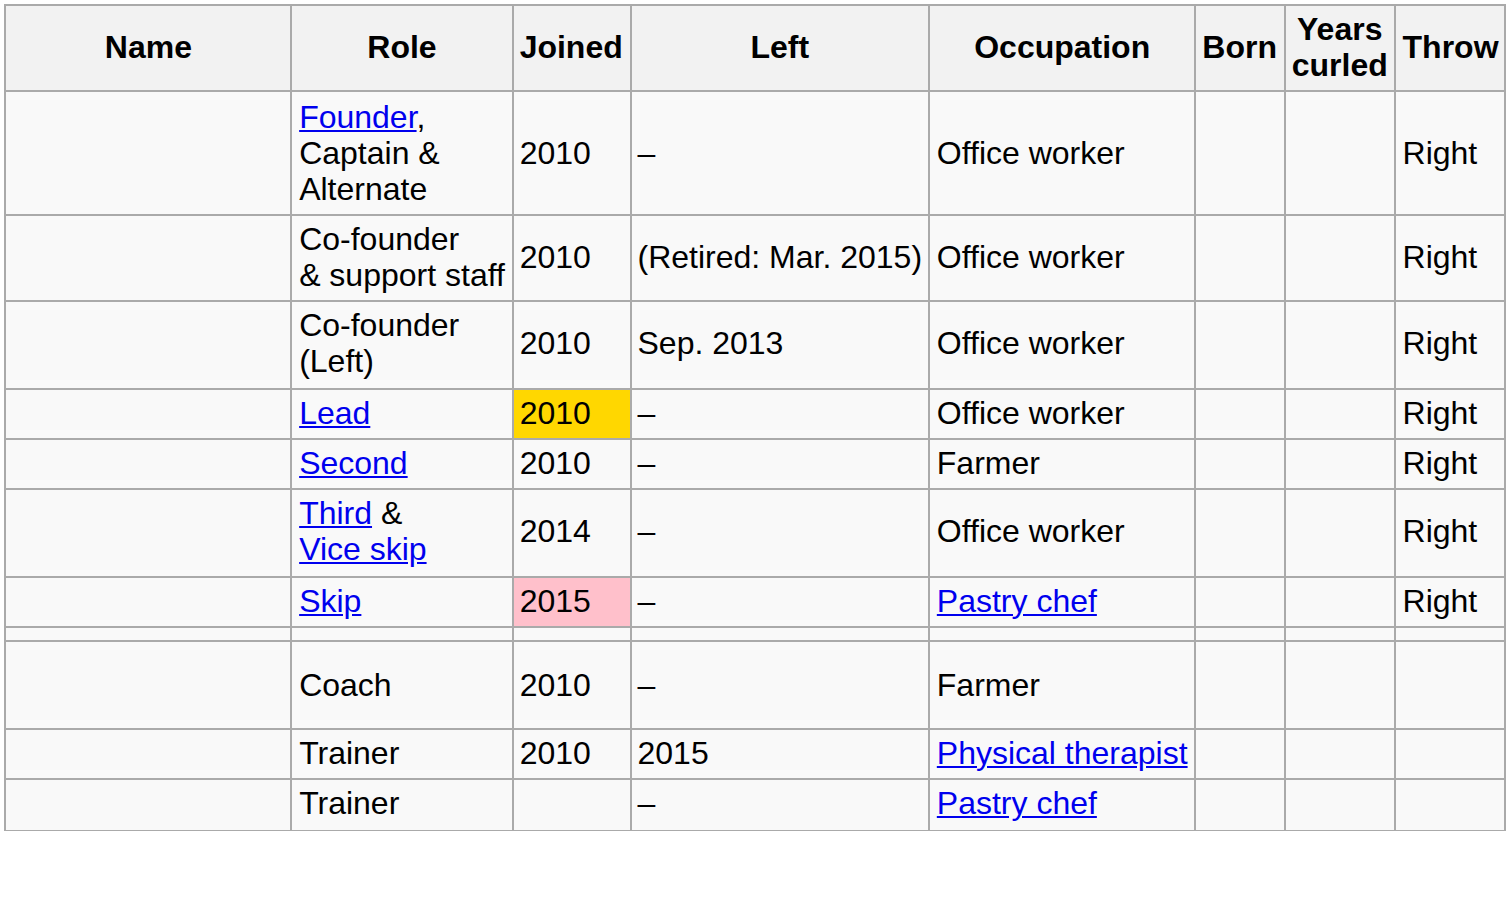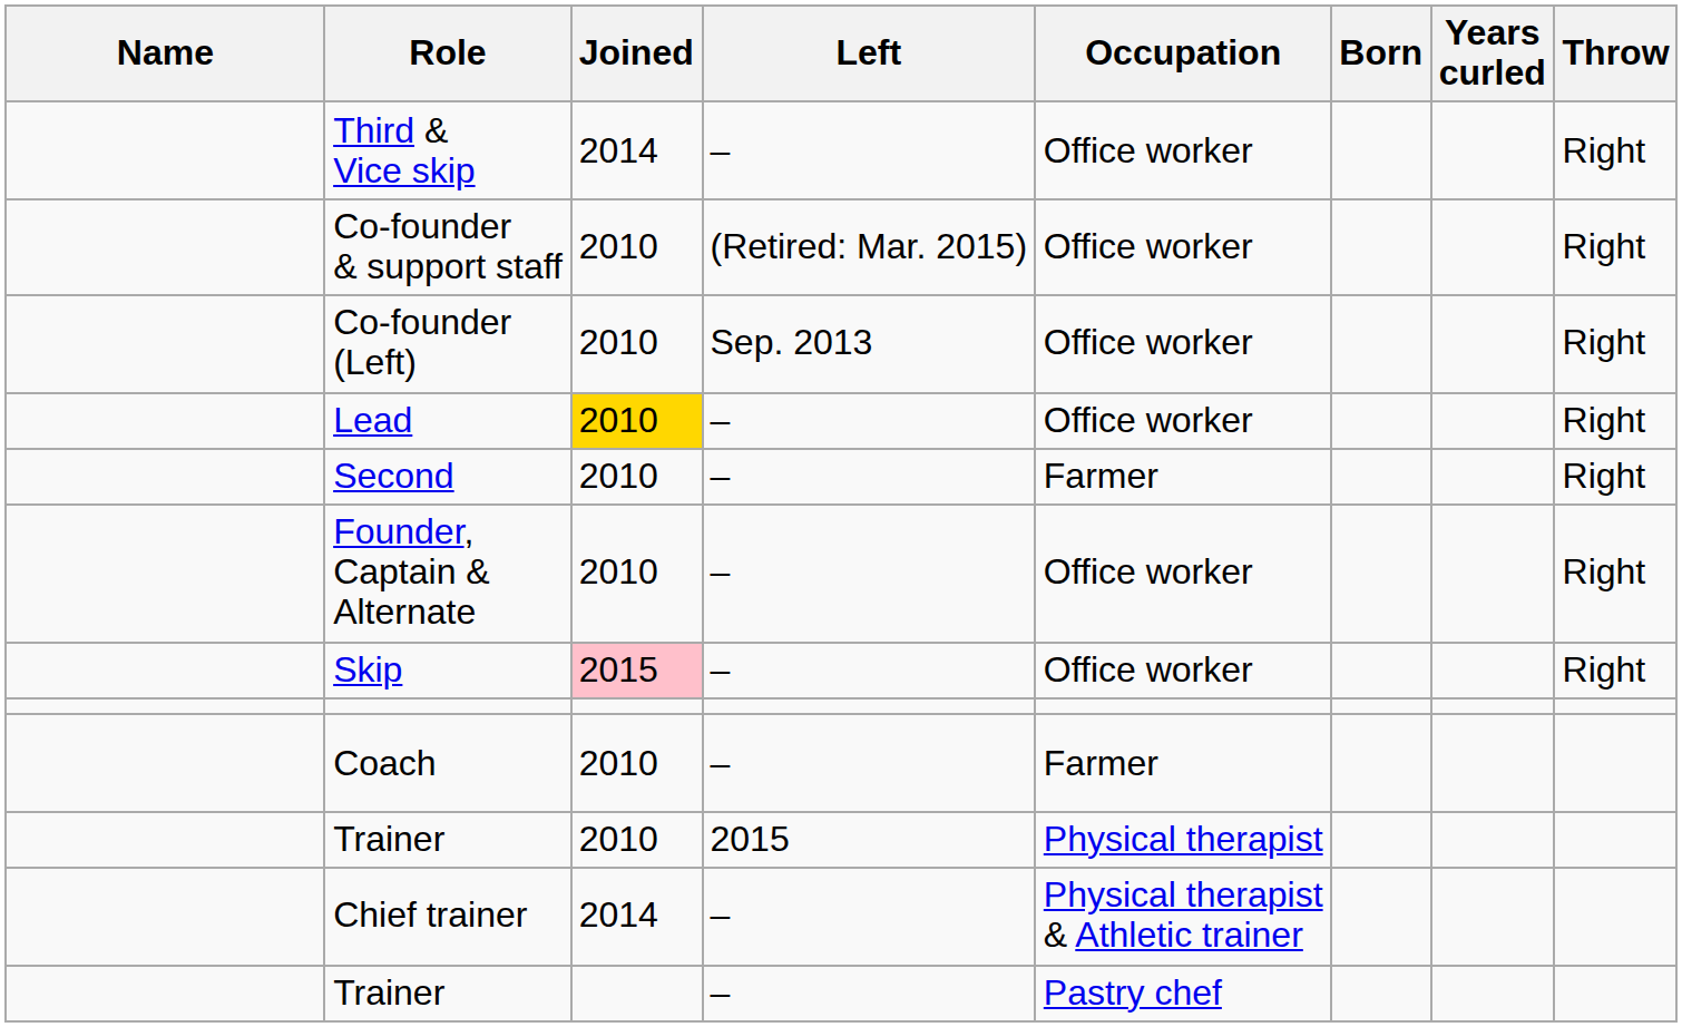rows swapped: Founder, Captain & Alternate <-> Third & Vice skip
Skip | Occupation: Pastry chef -> Office worker
+ row: Chief trainer | 2014 | – | Physical therapist & Athletic trainer
